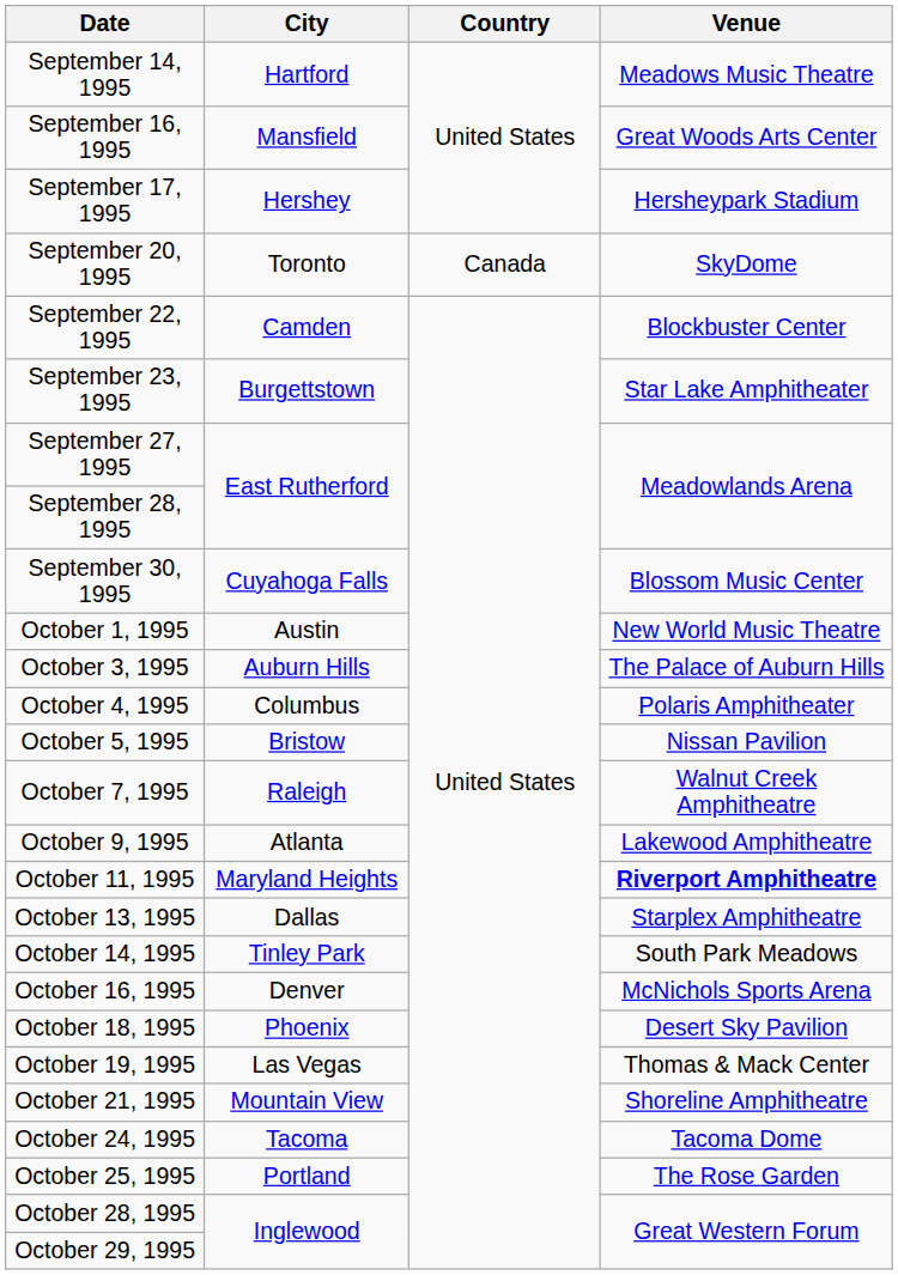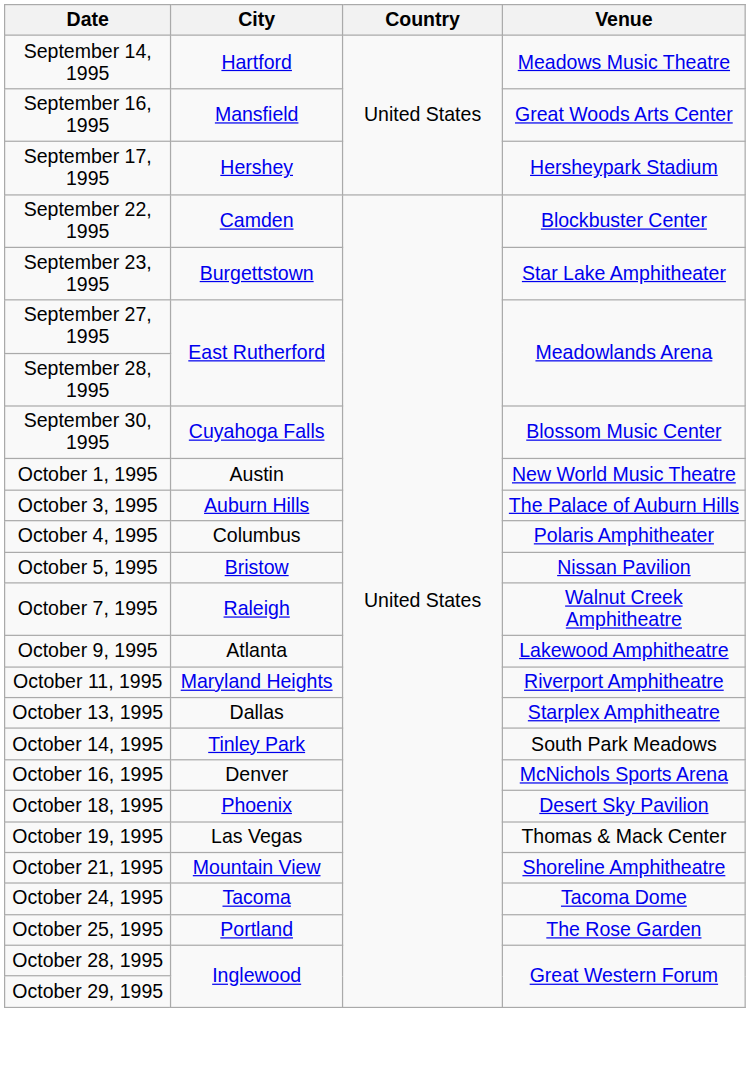- row: September 20, 1995 | Toronto | Canada | SkyDome
October 11, 1995 | Venue: bold -> normal
